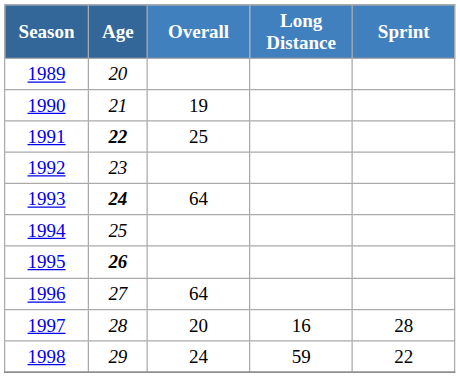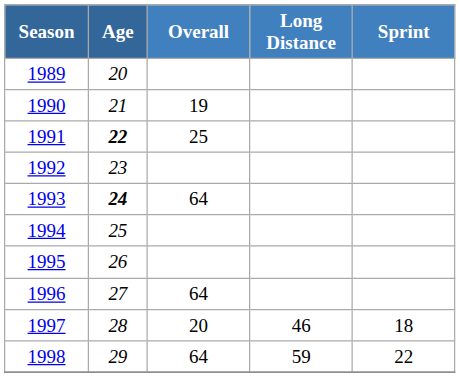1995 | Age: bold -> normal
1997 | Long Distance: 16 -> 46
1997 | Sprint: 28 -> 18
1998 | Overall: 24 -> 64
